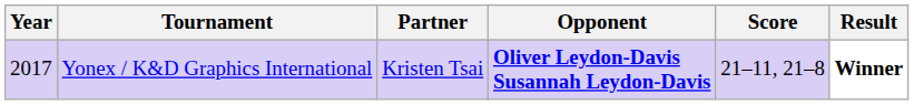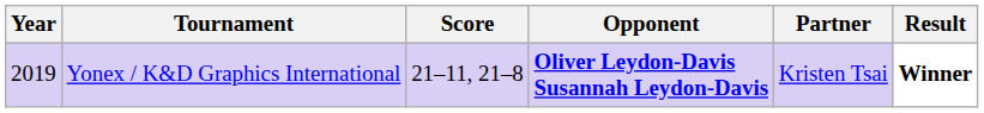columns swapped: Partner <-> Score
Yonex / K&D Graphics International | Year: 2017 -> 2019
